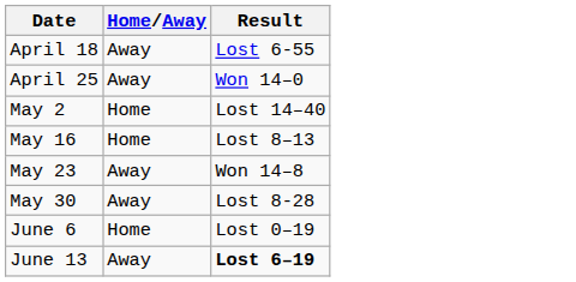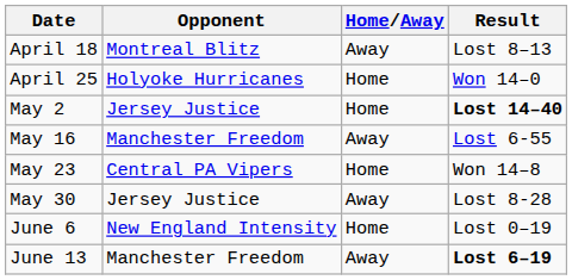+ column: Opponent | Montreal Blitz | Holyoke Hurricanes | Jersey Justice | Manchester Freedom | Central PA Vipers | Jersey Justice | New England Intensity | Manchester Freedom
April 18 | Result: Lost 6-55 -> Lost 8–13
April 25 | Home/Away: Away -> Home
May 2 | Result: normal -> bold
May 16 | Home/Away: Home -> Away
May 16 | Result: Lost 8–13 -> Lost 6-55
May 23 | Home/Away: Away -> Home
